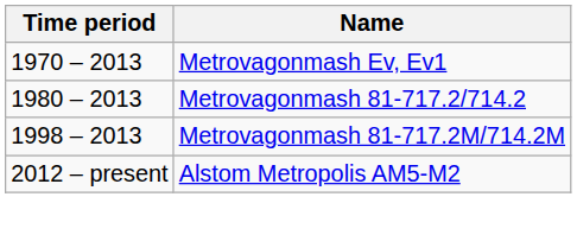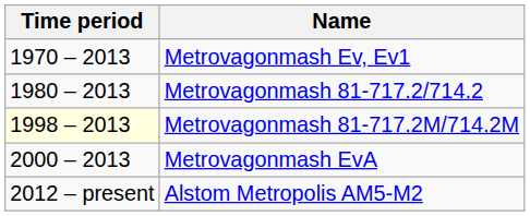Metrovagonmash 81-717.2M/714.2M | Time period: no background -> lightyellow background
+ row: 2000 – 2013 | Metrovagonmash EvA
